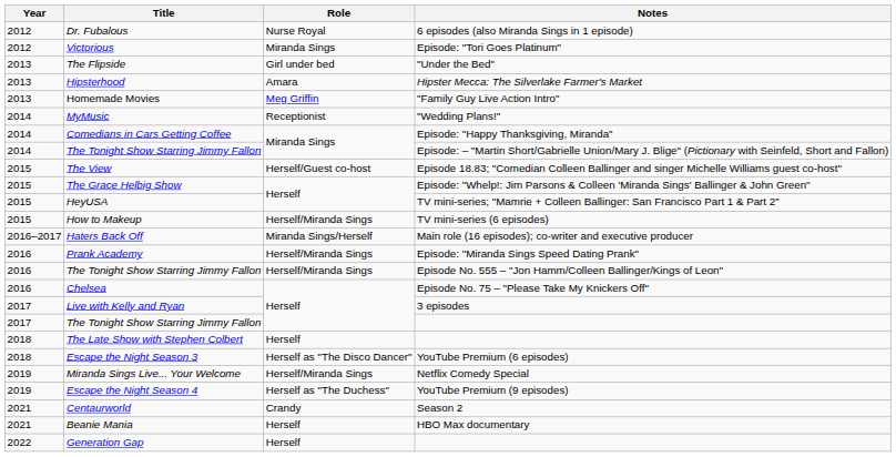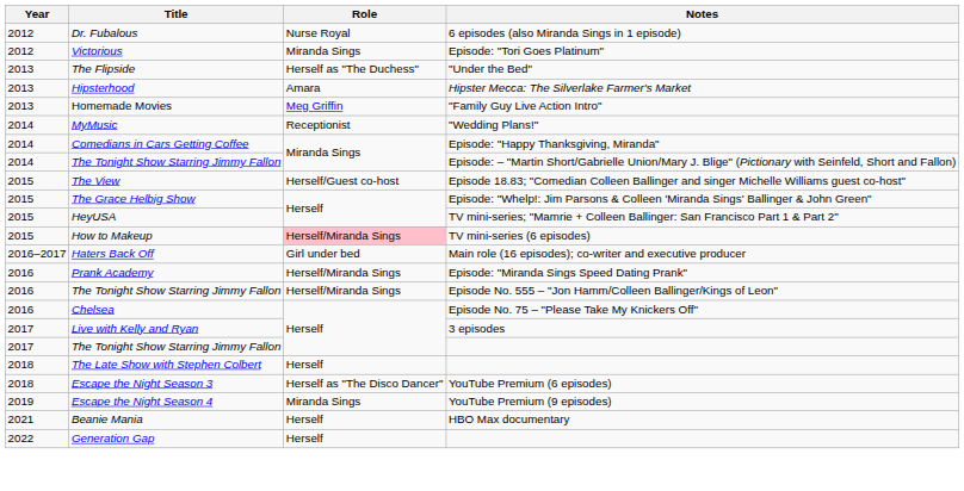The Flipside | Role: Girl under bed -> Herself as "The Duchess"
How to Makeup | Role: no background -> pink background
Haters Back Off | Role: Miranda Sings/Herself -> Girl under bed
- row: 2019 | Miranda Sings Live... Your Welcome | Herself/Miranda Sings | Netflix Comedy Special
Escape the Night Season 4 | Role: Herself as "The Duchess" -> Miranda Sings
- row: 2021 | Centaurworld | Crandy | Season 2
